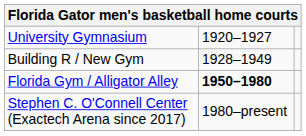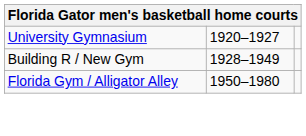Florida Gym / Alligator Alley | column 2: bold -> normal
- row: Stephen C. O'Connell Center (Exactech Arena since 2017) | 1980–present
